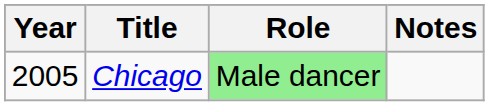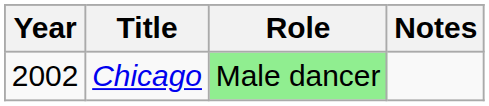Chicago | Year: 2005 -> 2002
